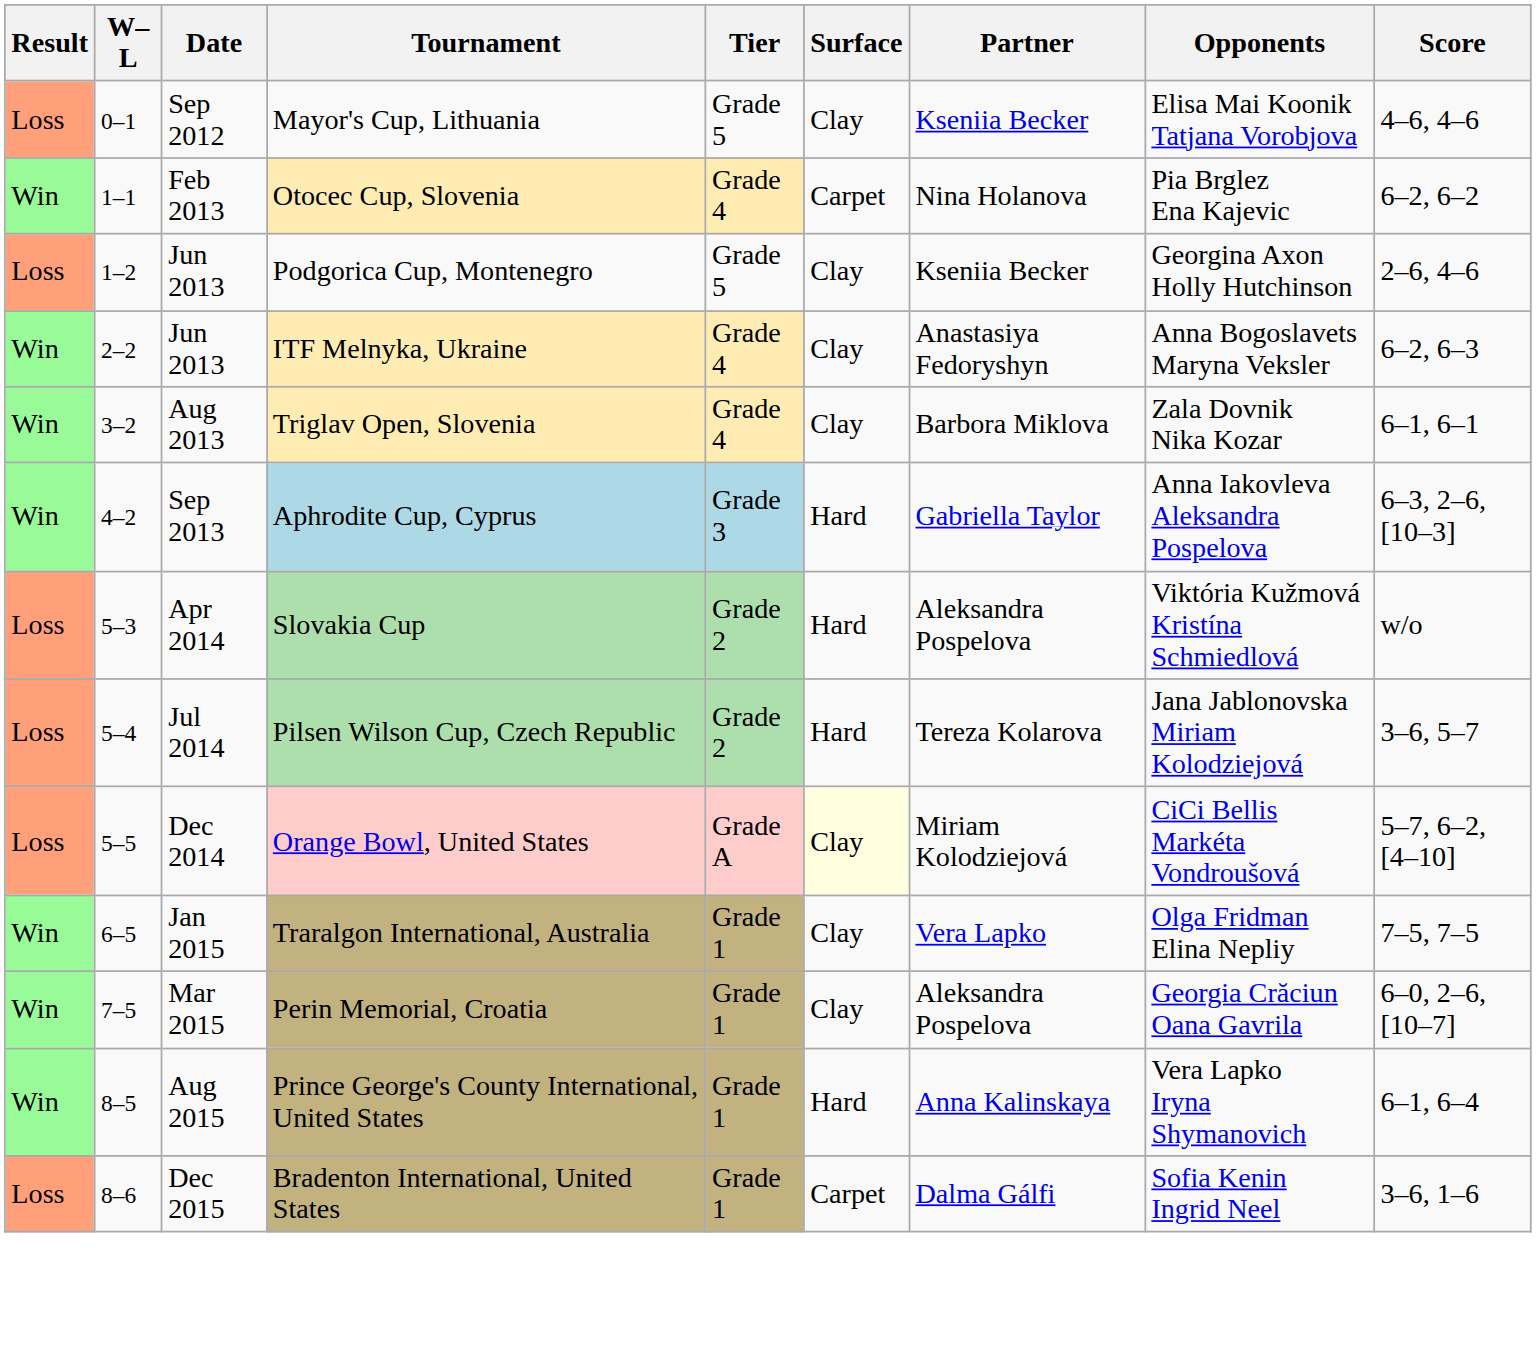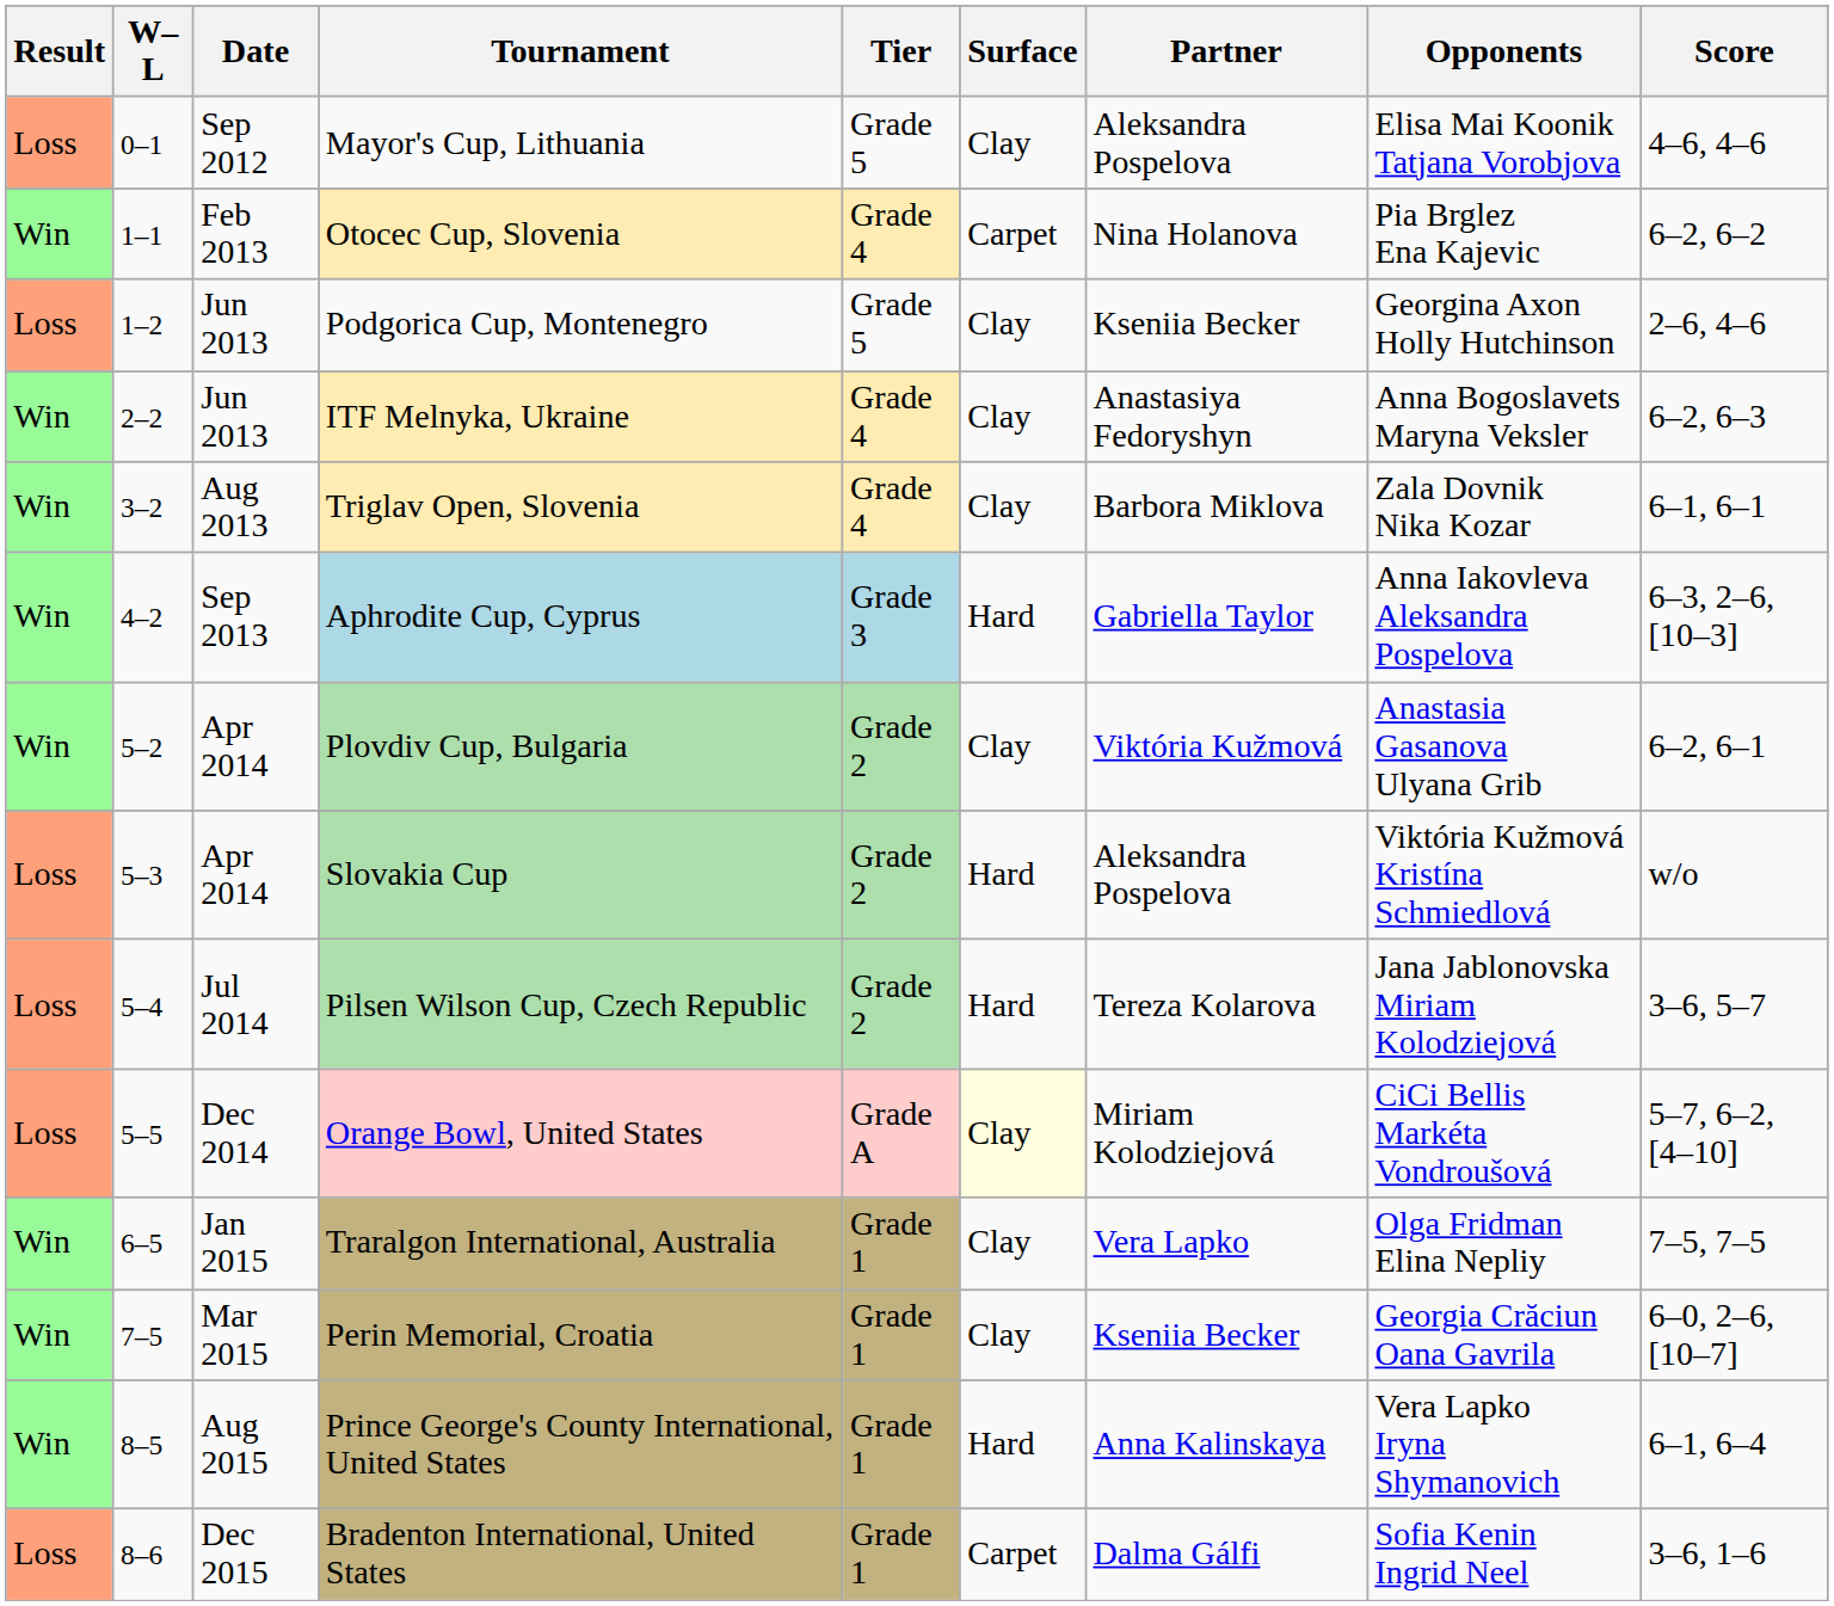Mayor's Cup, Lithuania | Partner: Kseniia Becker -> Aleksandra Pospelova
+ row: Win | 5–2 | Apr 2014 | Plovdiv Cup, Bulgaria | Grade 2 | Clay | Viktória Kužmová | Anastasia Gasanova Ulyana Grib | 6–2, 6–1
Perin Memorial, Croatia | Partner: Aleksandra Pospelova -> Kseniia Becker
